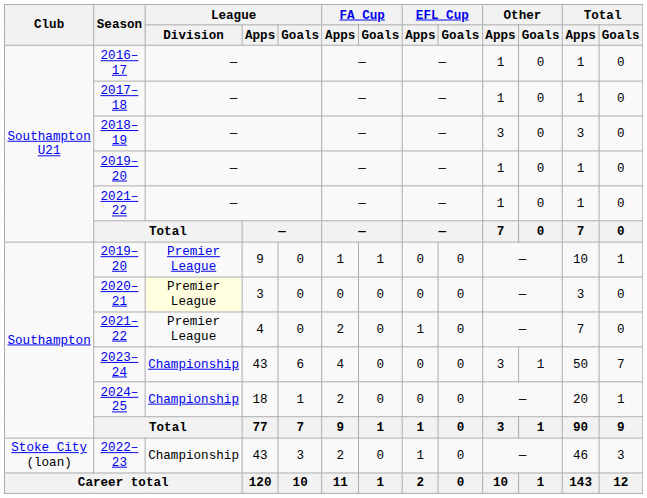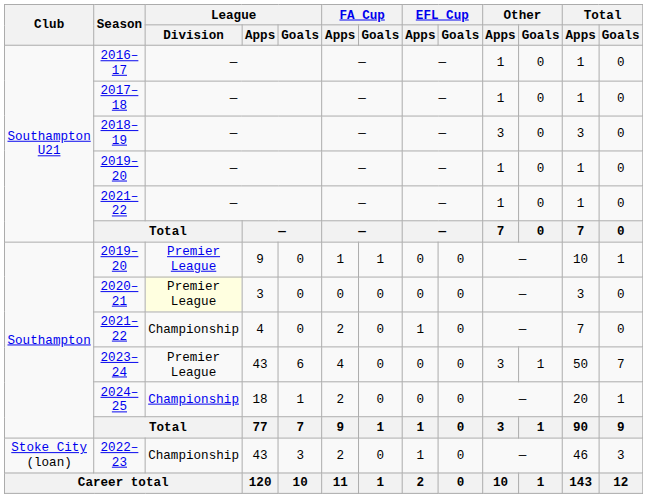2021–22 / 4 | League / Division: Premier League -> Championship
2023–24 | League / Division: Championship -> Premier League
